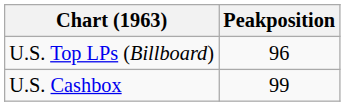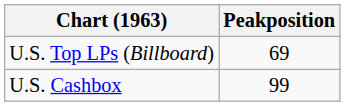U.S. Top LPs (Billboard) | Peakposition: 96 -> 69
